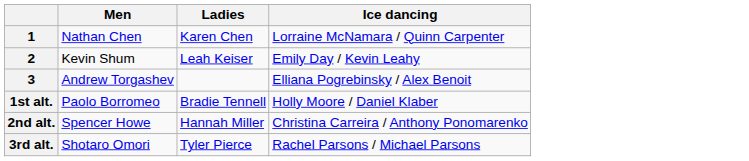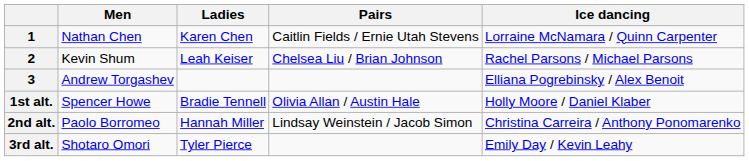+ column: Pairs | Caitlin Fields / Ernie Utah Stevens | Chelsea Liu / Brian Johnson | Olivia Allan / Austin Hale | Lindsay Weinstein / Jacob Simon
2 | Ice dancing: Emily Day / Kevin Leahy -> Rachel Parsons / Michael Parsons
1st alt. | Men: Paolo Borromeo -> Spencer Howe
2nd alt. | Men: Spencer Howe -> Paolo Borromeo
3rd alt. | Ice dancing: Rachel Parsons / Michael Parsons -> Emily Day / Kevin Leahy
